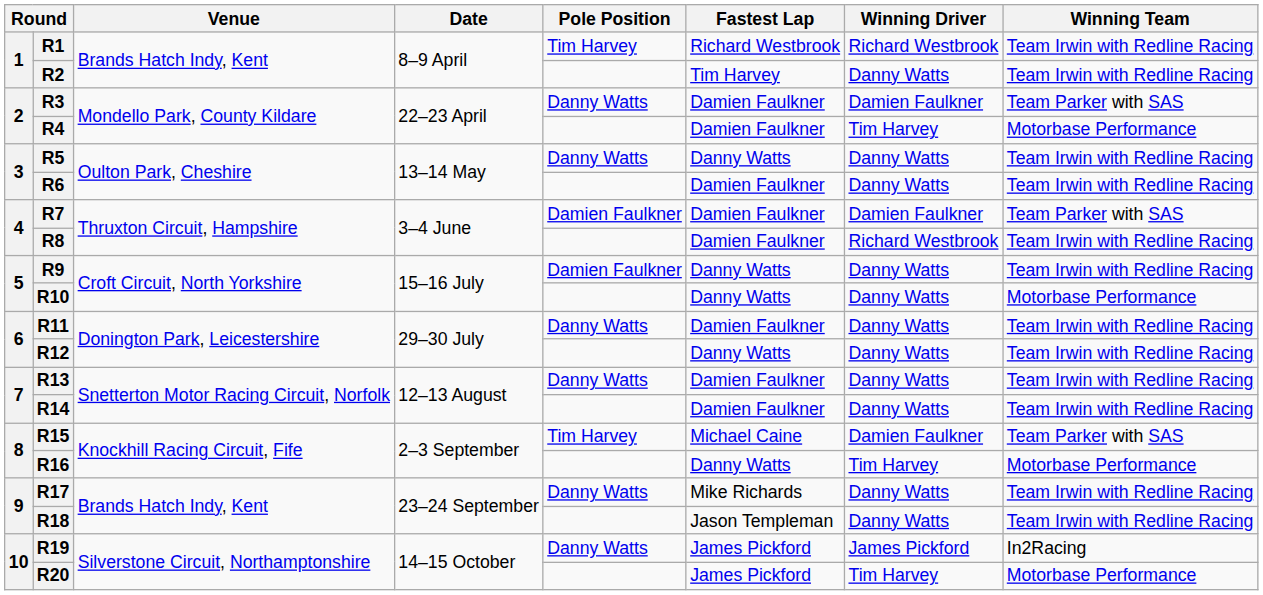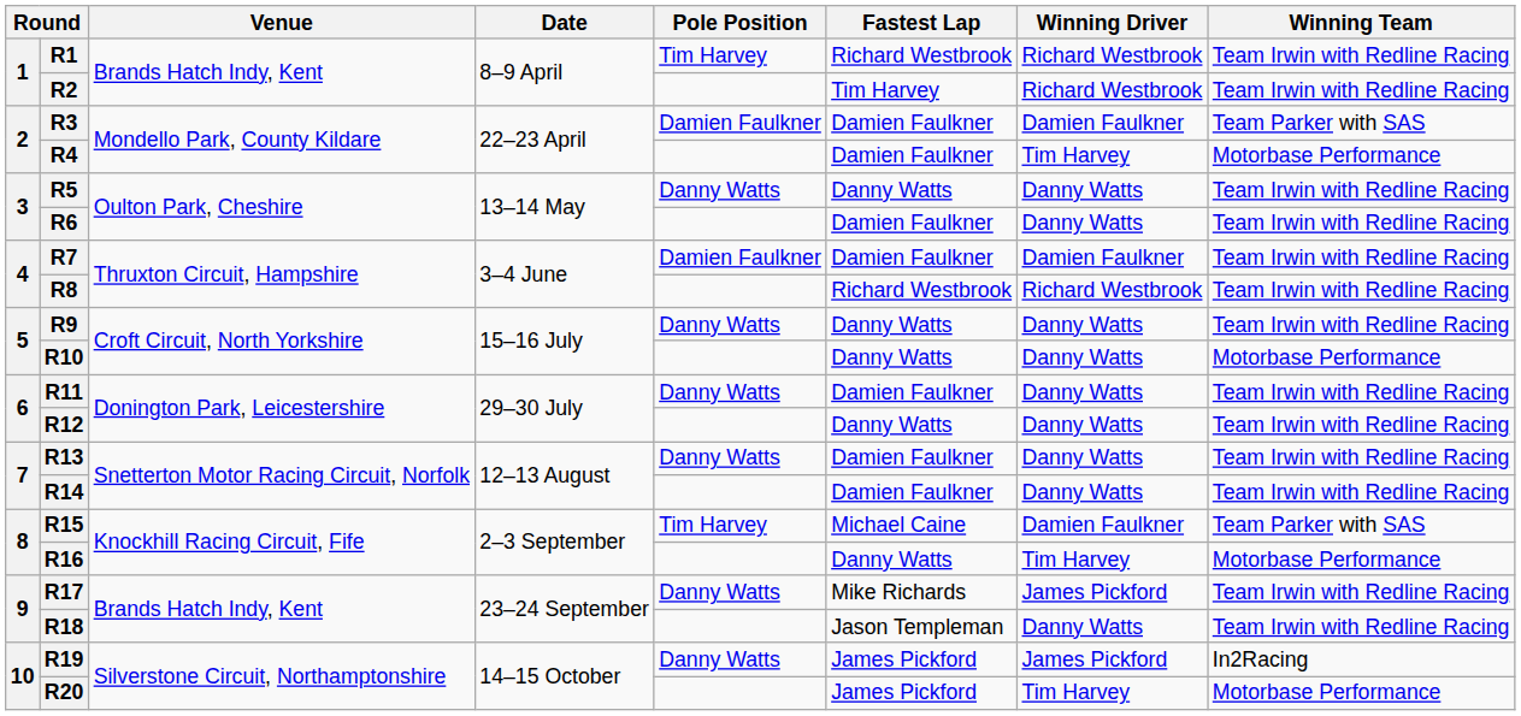R2 | Winning Driver: Danny Watts -> Richard Westbrook
R3 | Pole Position: Danny Watts -> Damien Faulkner
R7 | Winning Team: Team Parker with SAS -> Team Irwin with Redline Racing
R8 | Fastest Lap: Damien Faulkner -> Richard Westbrook
R9 | Pole Position: Damien Faulkner -> Danny Watts
R17 | Winning Driver: Danny Watts -> James Pickford
